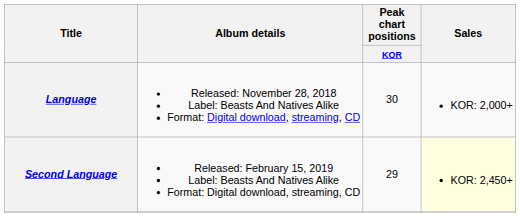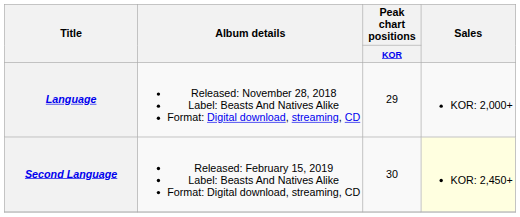Language | Peak chart positions / KOR: 30 -> 29
Second Language | Peak chart positions / KOR: 29 -> 30
